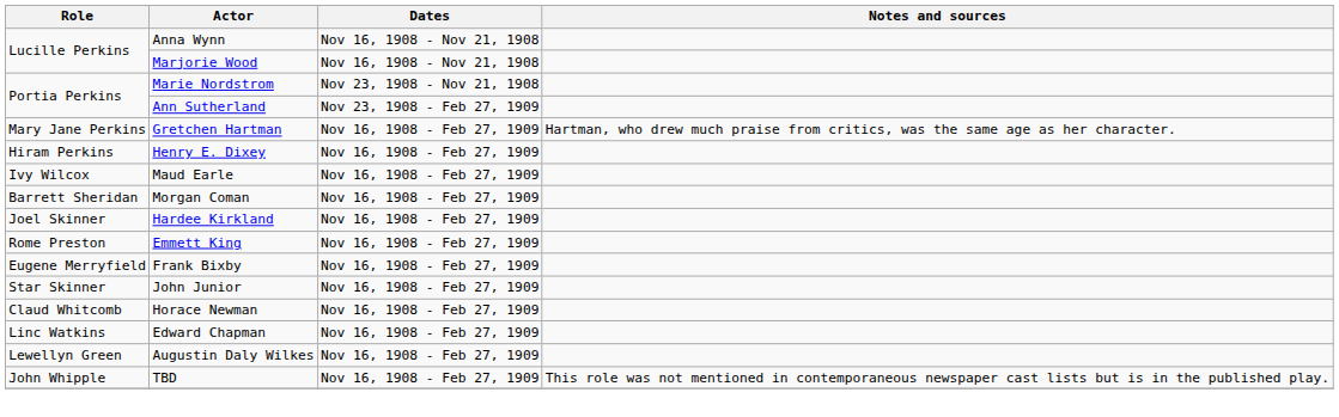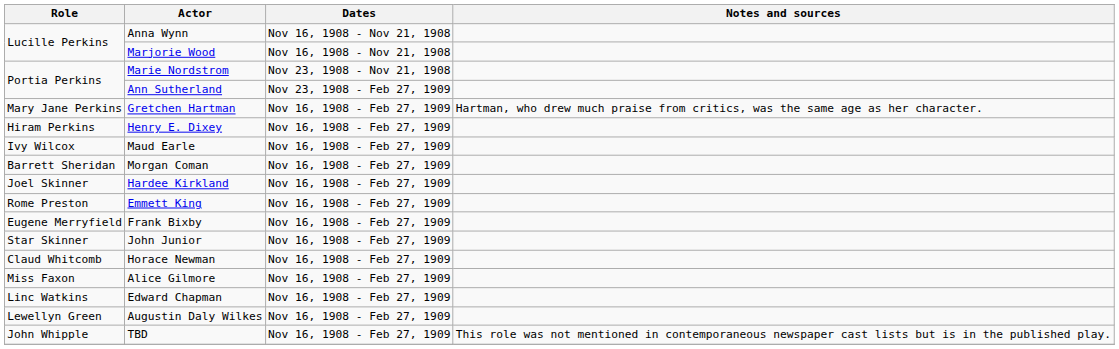+ row: Miss Faxon | Alice Gilmore | Nov 16, 1908 - Feb 27, 1909
